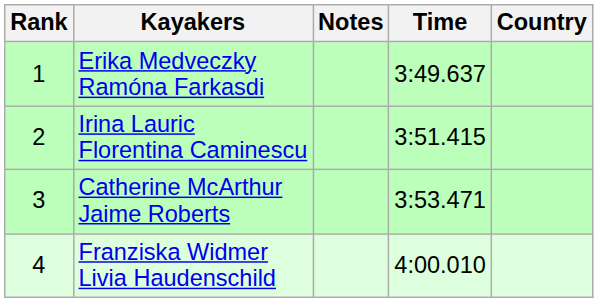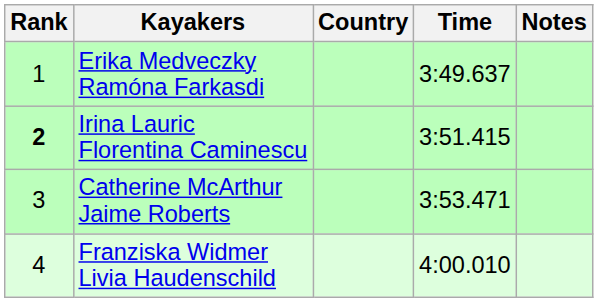columns swapped: Country <-> Notes
Irina Lauric Florentina Caminescu | Rank: normal -> bold
